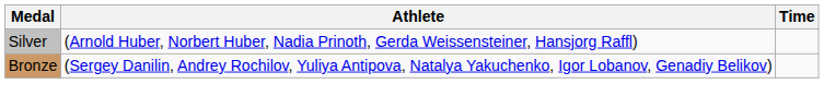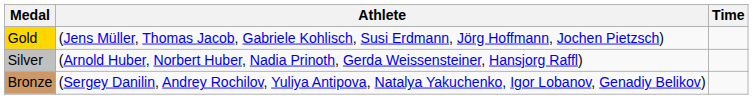+ row: Gold | (Jens Müller, Thomas Jacob, Gabriele Kohlisch, Susi Erdmann, Jörg Hoffmann, Jochen Pietzsch)
